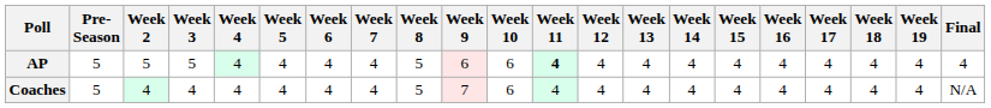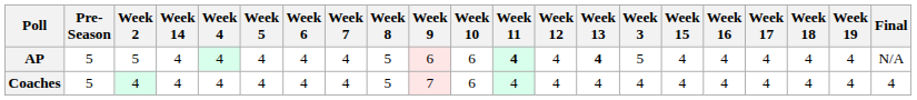columns swapped: Week 3 <-> Week 14
AP | Week 13: normal -> bold
AP | Final: 4 -> N/A
Coaches | Final: N/A -> 4
